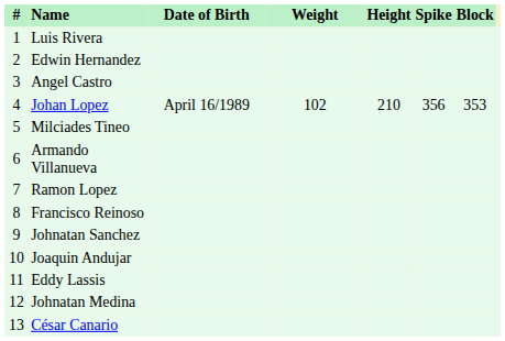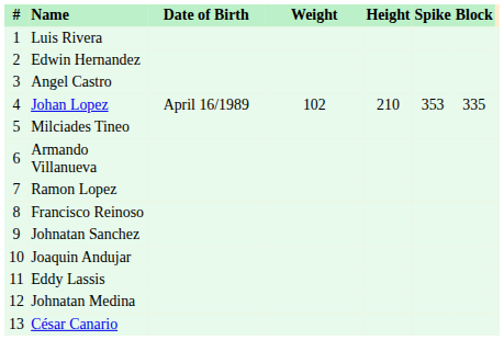Johan Lopez | Spike: 356 -> 353
Johan Lopez | Block: 353 -> 335
